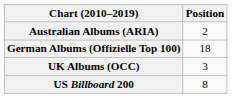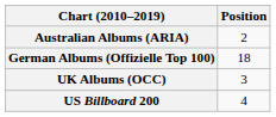US Billboard 200 | Position: 8 -> 4
